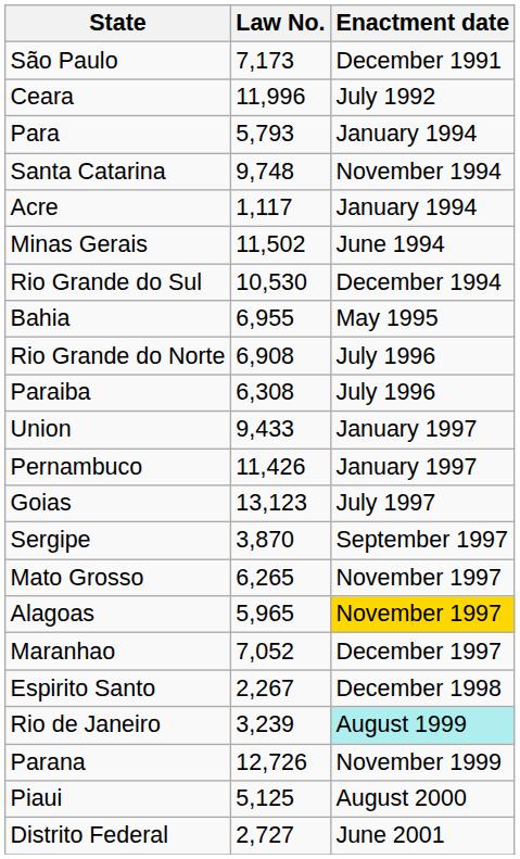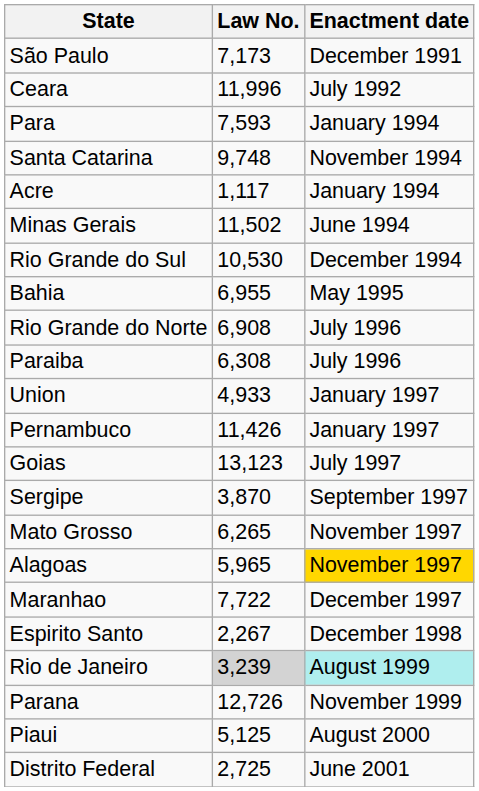Para | Law No.: 5,793 -> 7,593
Union | Law No.: 9,433 -> 4,933
Maranhao | Law No.: 7,052 -> 7,722
Rio de Janeiro | Law No.: no background -> lightgrey background
Distrito Federal | Law No.: 2,727 -> 2,725
